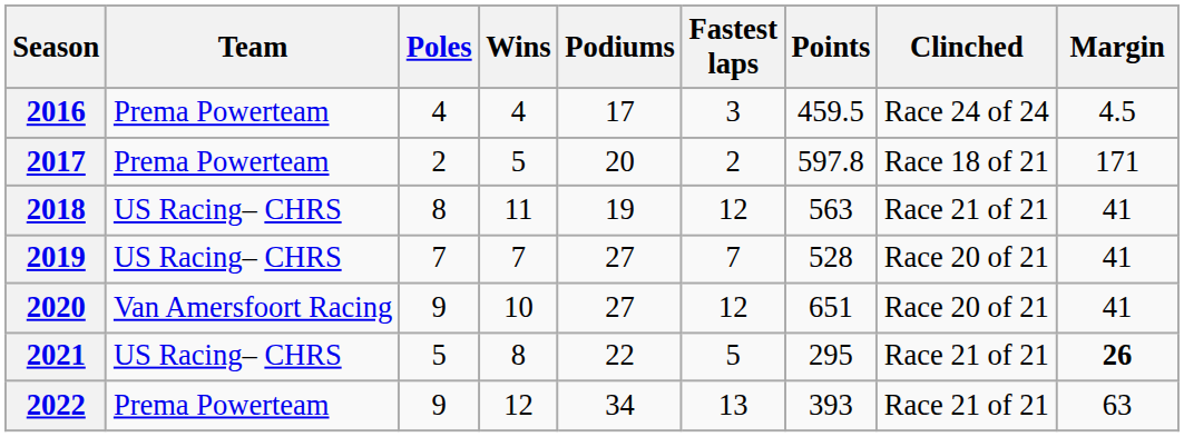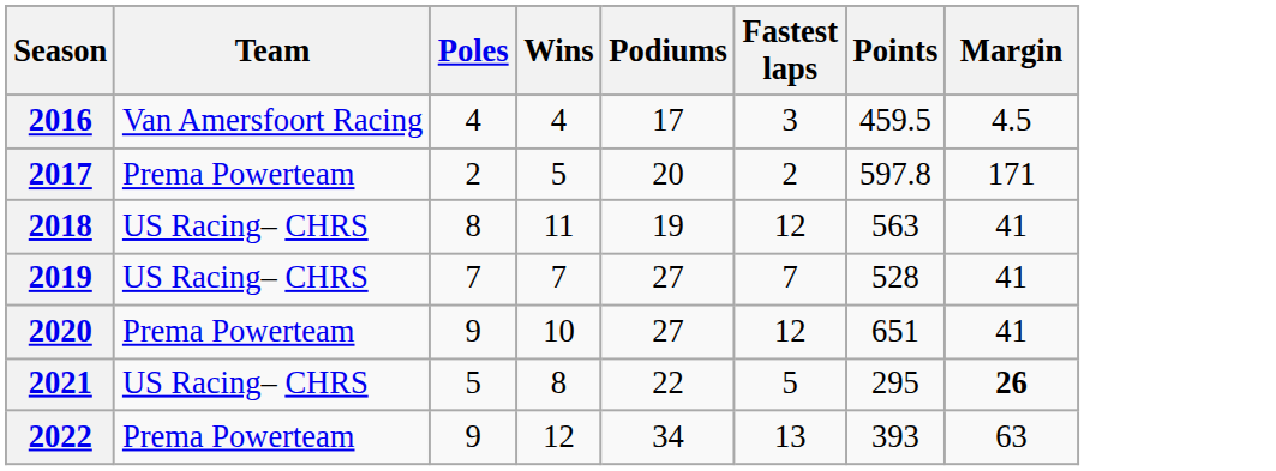- column: Clinched | Race 24 of 24 | Race 18 of 21 | Race 21 of 21 | Race 20 of 21 | Race 20 of 21 | Race 21 of 21 | Race 21 of 21
2016 | Team: Prema Powerteam -> Van Amersfoort Racing
2020 | Team: Van Amersfoort Racing -> Prema Powerteam
